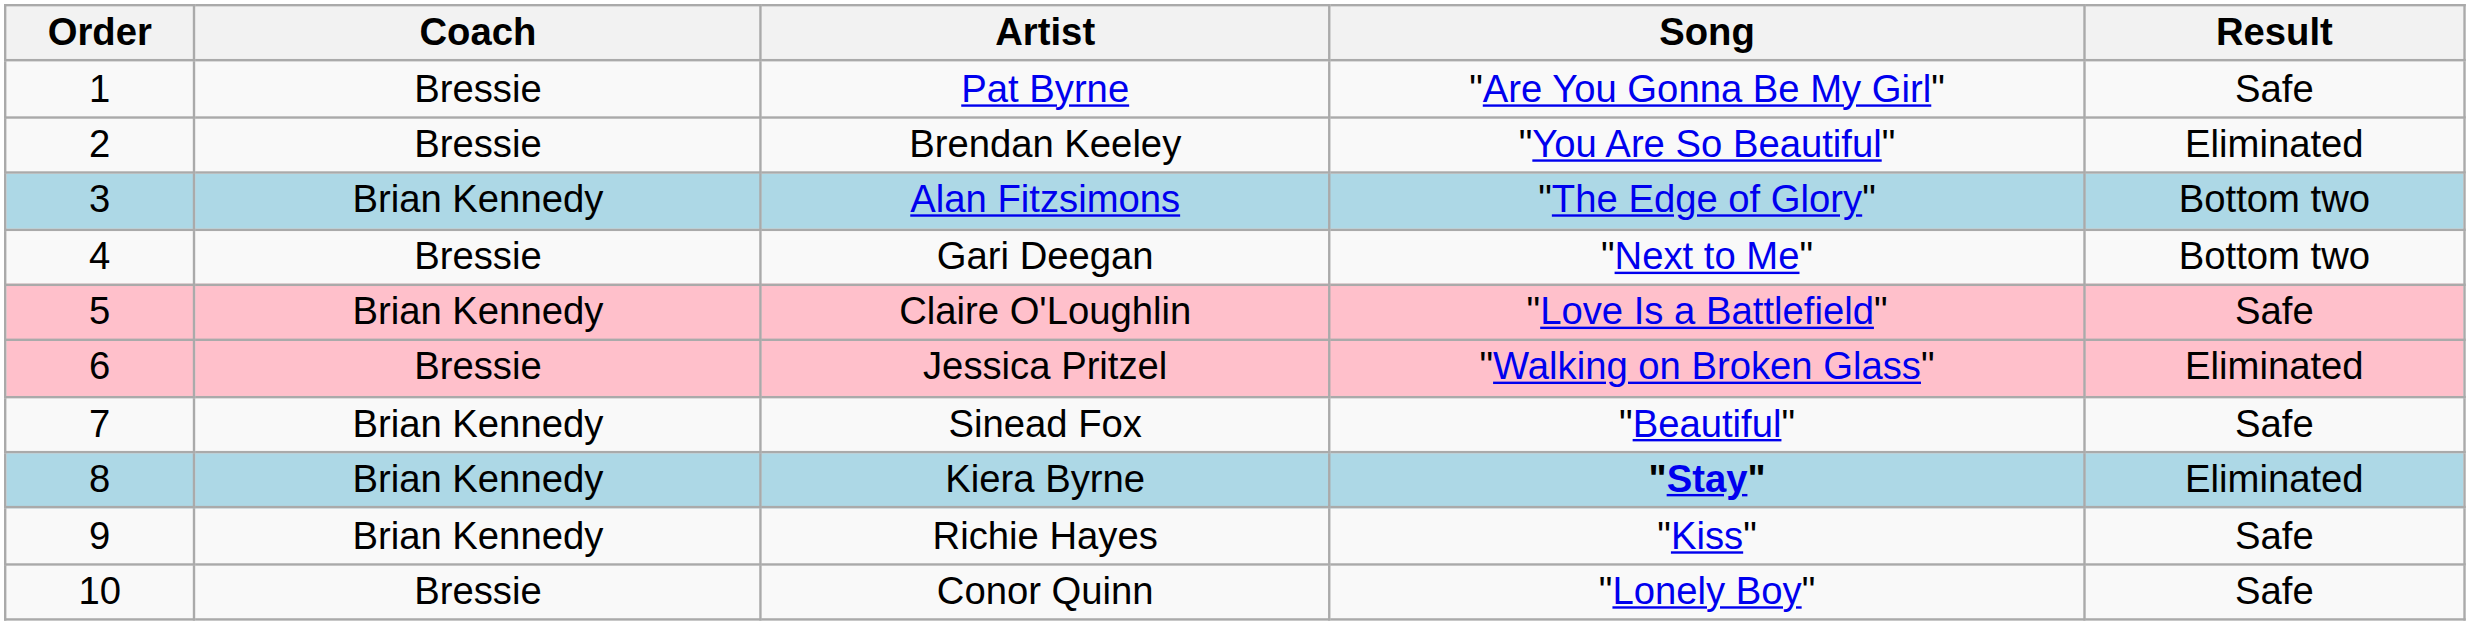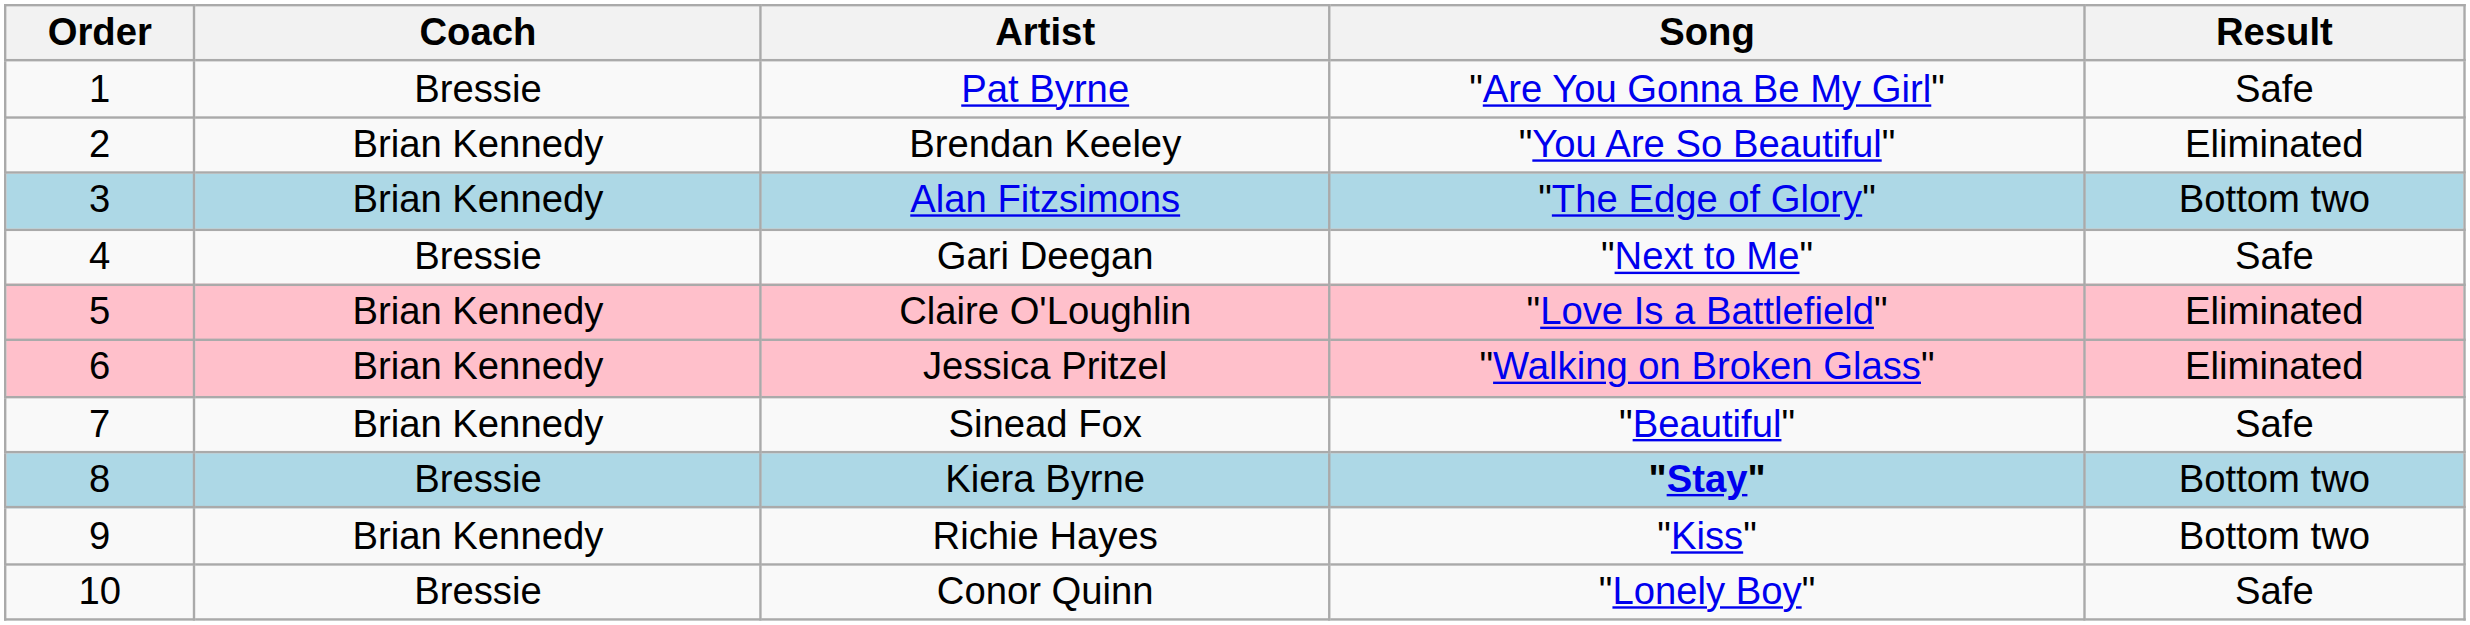Brendan Keeley | Coach: Bressie -> Brian Kennedy
Gari Deegan | Result: Bottom two -> Safe
Claire O'Loughlin | Result: Safe -> Eliminated
Jessica Pritzel | Coach: Bressie -> Brian Kennedy
Kiera Byrne | Coach: Brian Kennedy -> Bressie
Kiera Byrne | Result: Eliminated -> Bottom two
Richie Hayes | Result: Safe -> Bottom two
